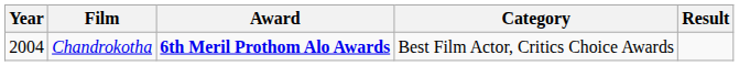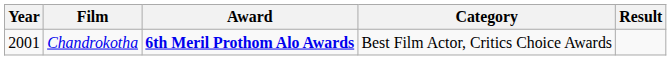Chandrokotha | Year: 2004 -> 2001
